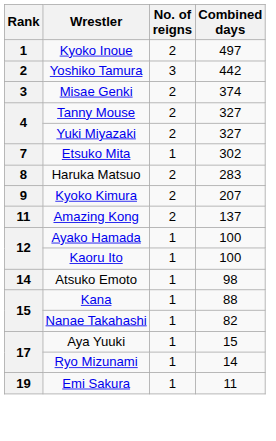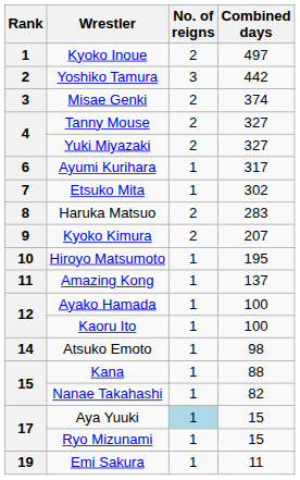+ row: 6 | Ayumi Kurihara | 1 | 317
+ row: 10 | Hiroyo Matsumoto | 1 | 195
Amazing Kong | No. of reigns: 2 -> 1
Aya Yuuki | No. of reigns: no background -> lightblue background
Ryo Mizunami | Combined days: 14 -> 15
